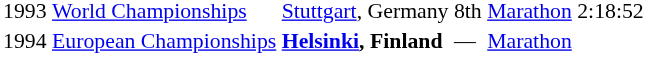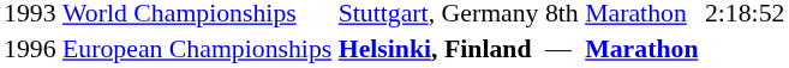European Championships | column 1: 1994 -> 1996
European Championships | column 5: normal -> bold
